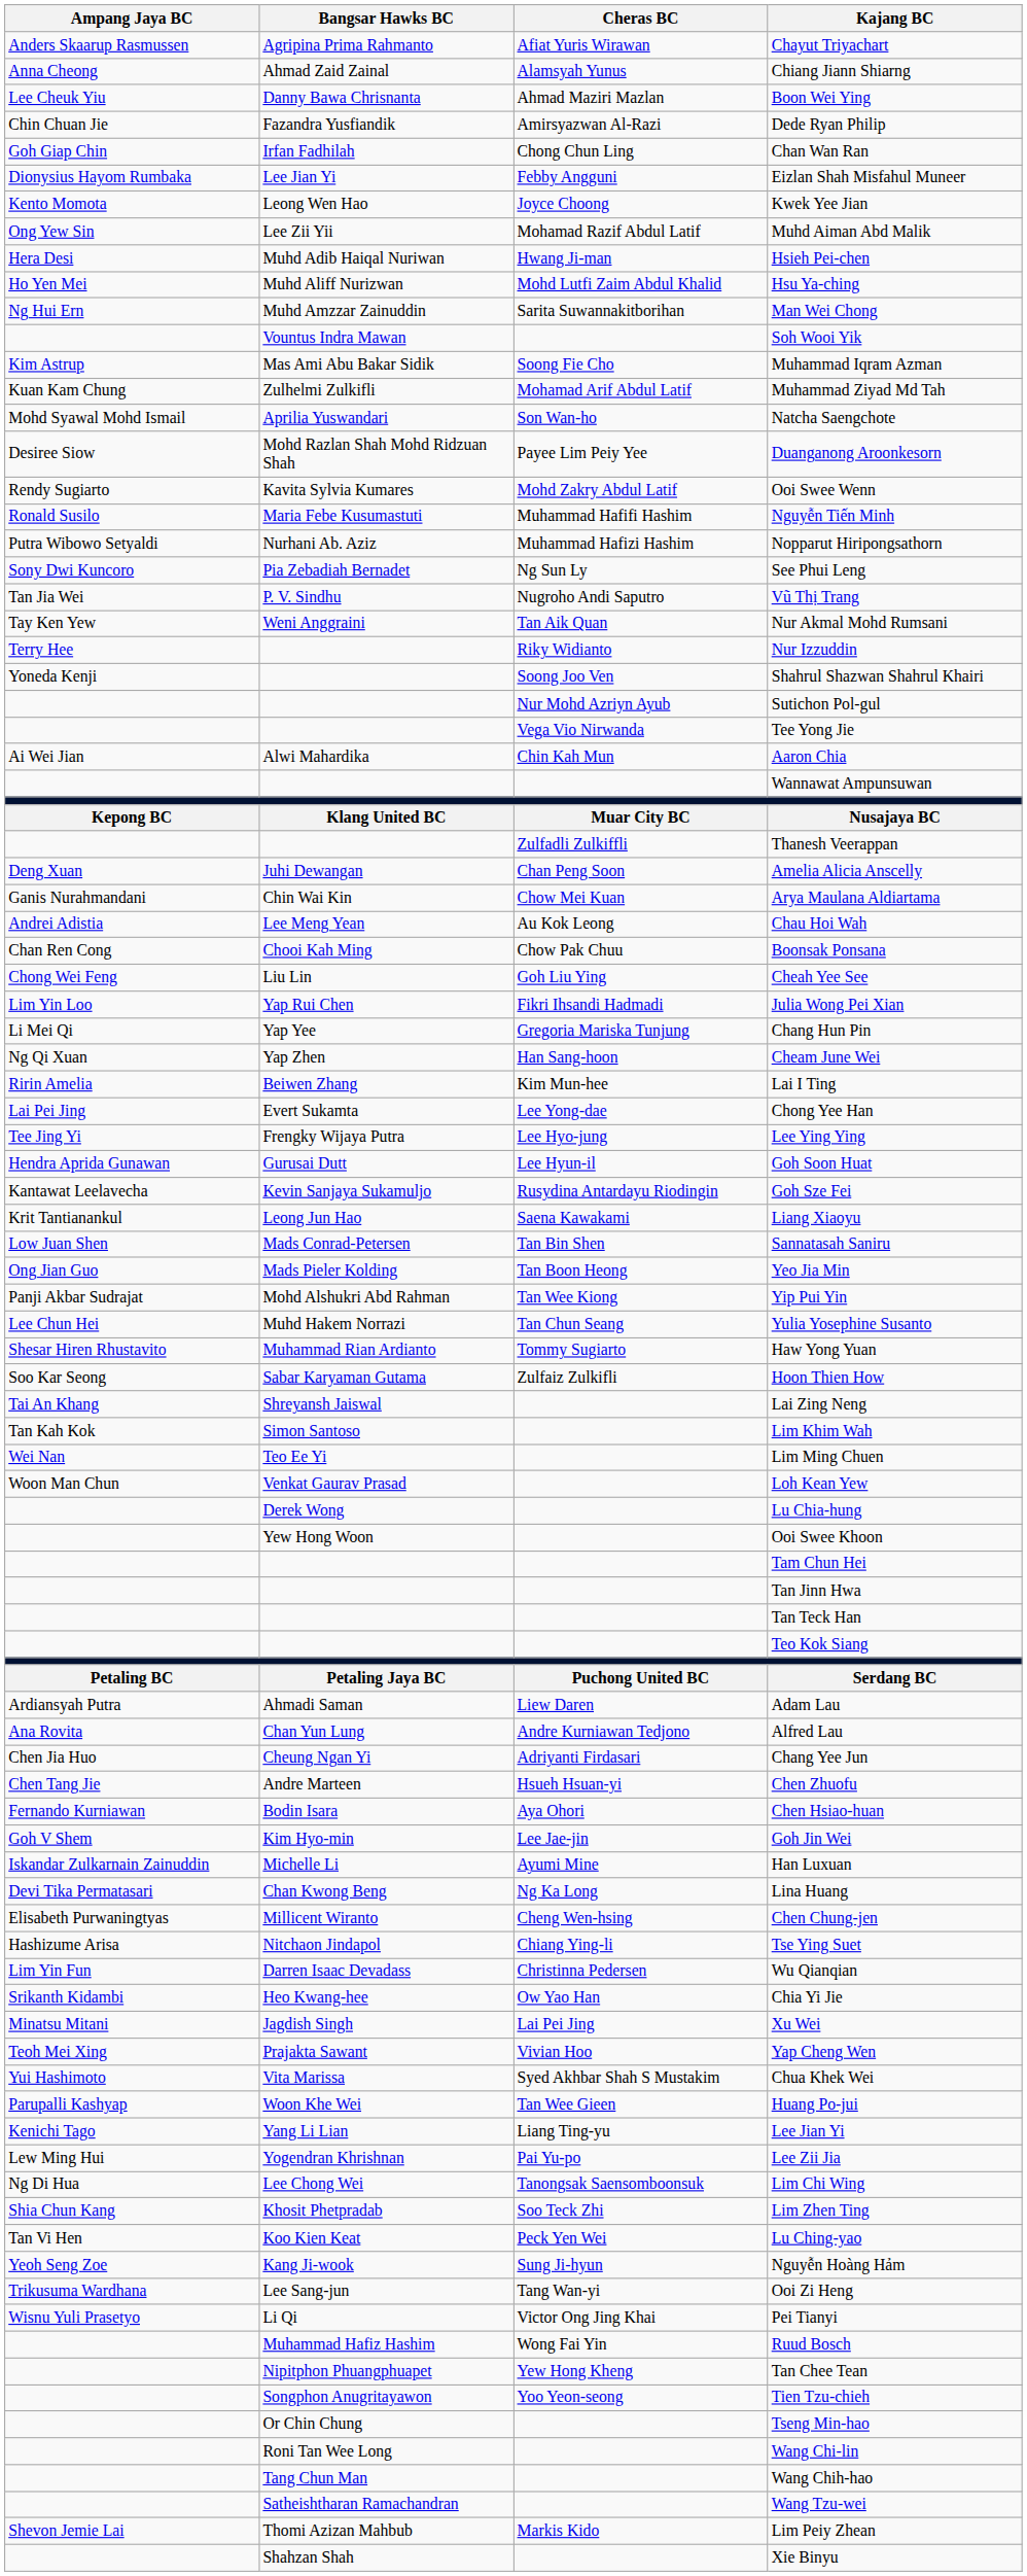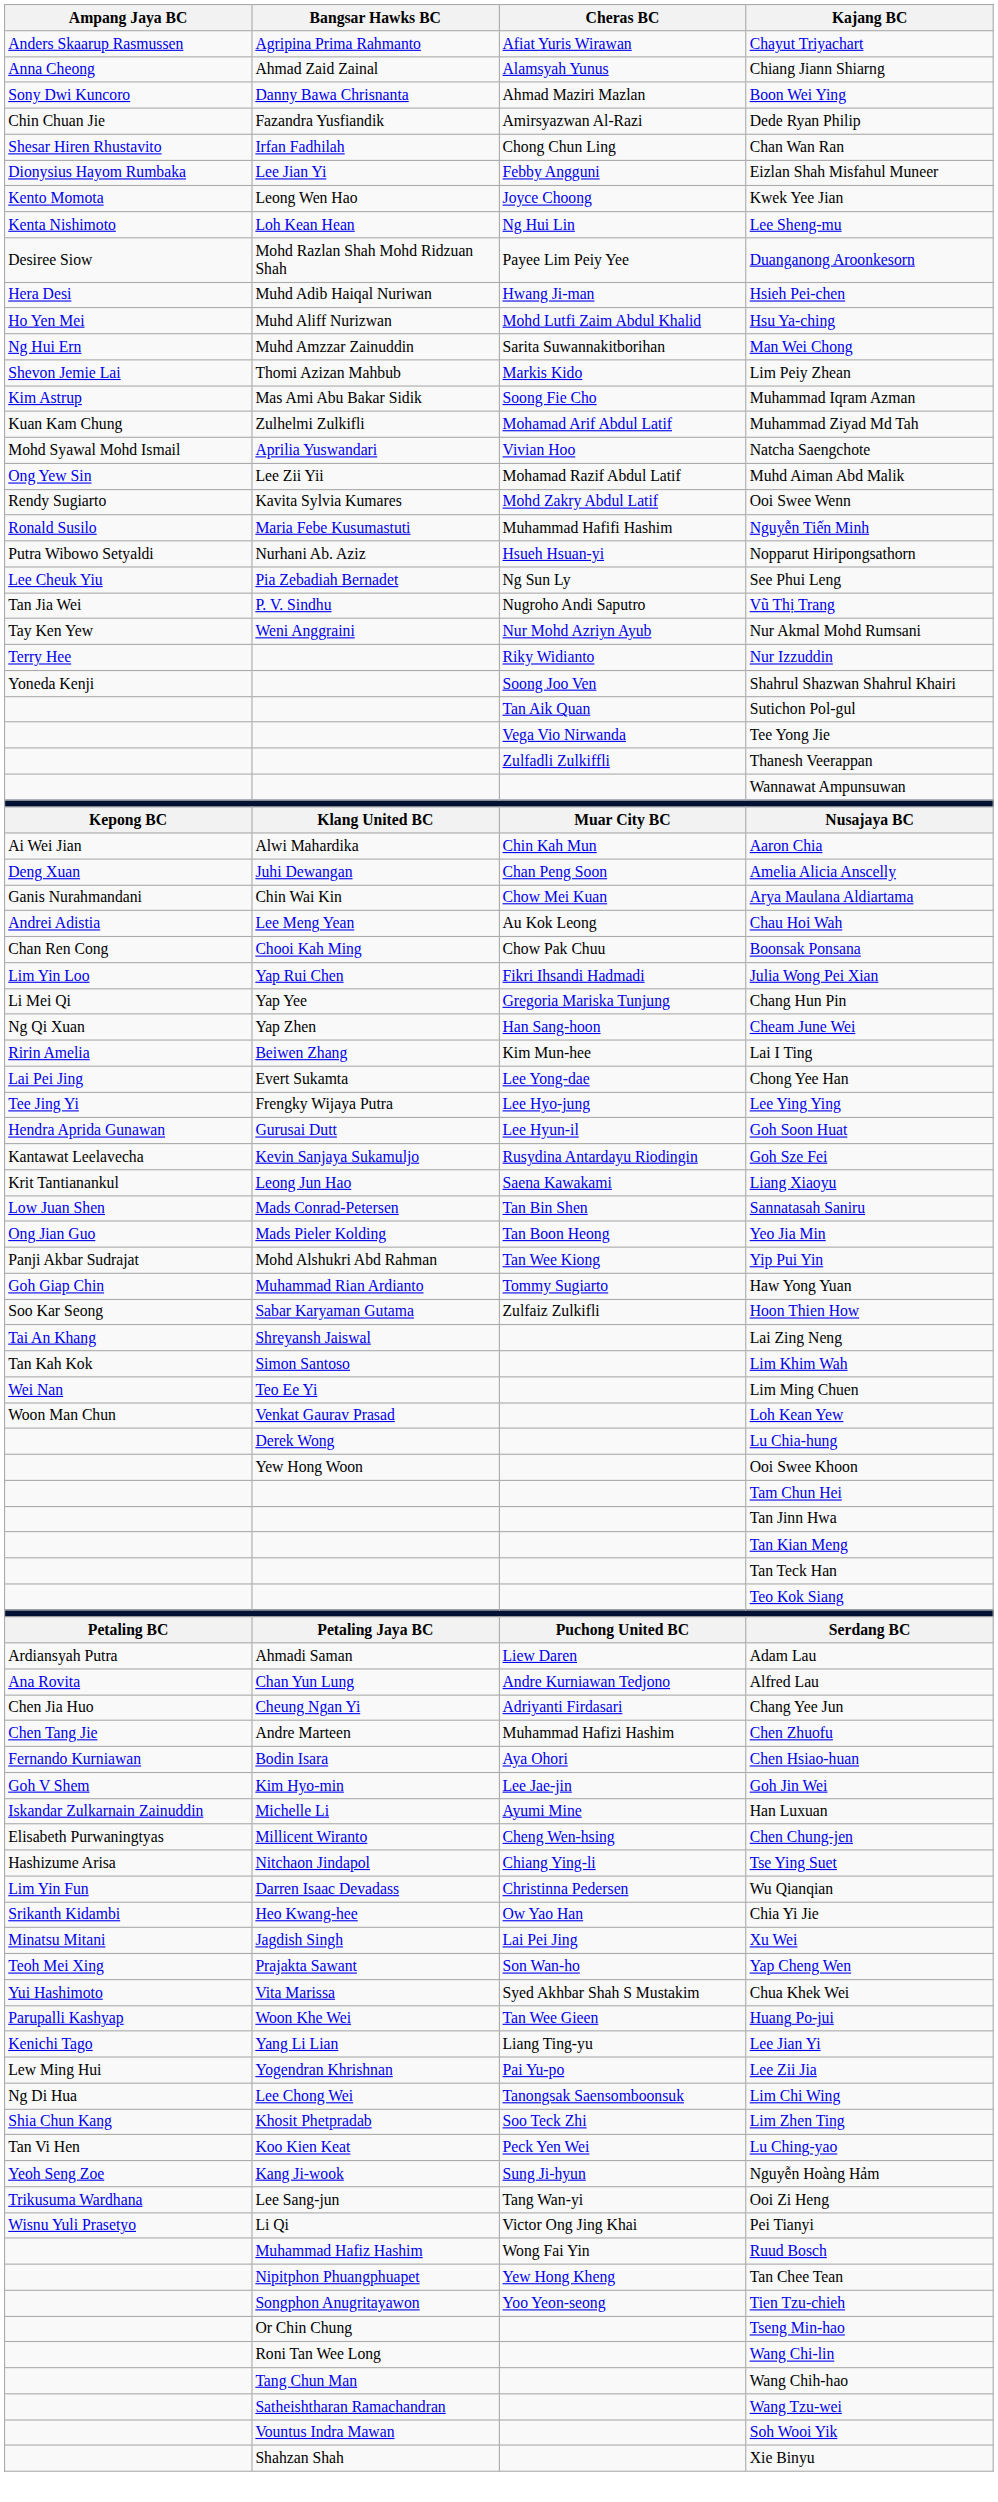Boon Wei Ying | Ampang Jaya BC: Lee Cheuk Yiu -> Sony Dwi Kuncoro
Chan Wan Ran | Ampang Jaya BC: Goh Giap Chin -> Shesar Hiren Rhustavito
+ row: Kenta Nishimoto | Loh Kean Hean | Ng Hui Lin | Lee Sheng-mu
rows swapped: Duanganong Aroonkesorn <-> Muhd Aiman Abd Malik
rows swapped: Lim Peiy Zhean <-> Soh Wooi Yik
Natcha Saengchote | Cheras BC: Son Wan-ho -> Vivian Hoo
Nopparut Hiripongsathorn | Cheras BC: Muhammad Hafizi Hashim -> Hsueh Hsuan-yi
See Phui Leng | Ampang Jaya BC: Sony Dwi Kuncoro -> Lee Cheuk Yiu
Nur Akmal Mohd Rumsani | Cheras BC: Tan Aik Quan -> Nur Mohd Azriyn Ayub
Sutichon Pol-gul | Cheras BC: Nur Mohd Azriyn Ayub -> Tan Aik Quan
rows swapped: Thanesh Veerappan <-> Aaron Chia
- row: Chong Wei Feng | Liu Lin | Goh Liu Ying | Cheah Yee See
- row: Lee Chun Hei | Muhd Hakem Norrazi | Tan Chun Seang | Yulia Yosephine Susanto
Haw Yong Yuan | Ampang Jaya BC: Shesar Hiren Rhustavito -> Goh Giap Chin
+ row: Tan Kian Meng
Chen Zhuofu | Cheras BC: Hsueh Hsuan-yi -> Muhammad Hafizi Hashim
- row: Devi Tika Permatasari | Chan Kwong Beng | Ng Ka Long | Lina Huang
Yap Cheng Wen | Cheras BC: Vivian Hoo -> Son Wan-ho
